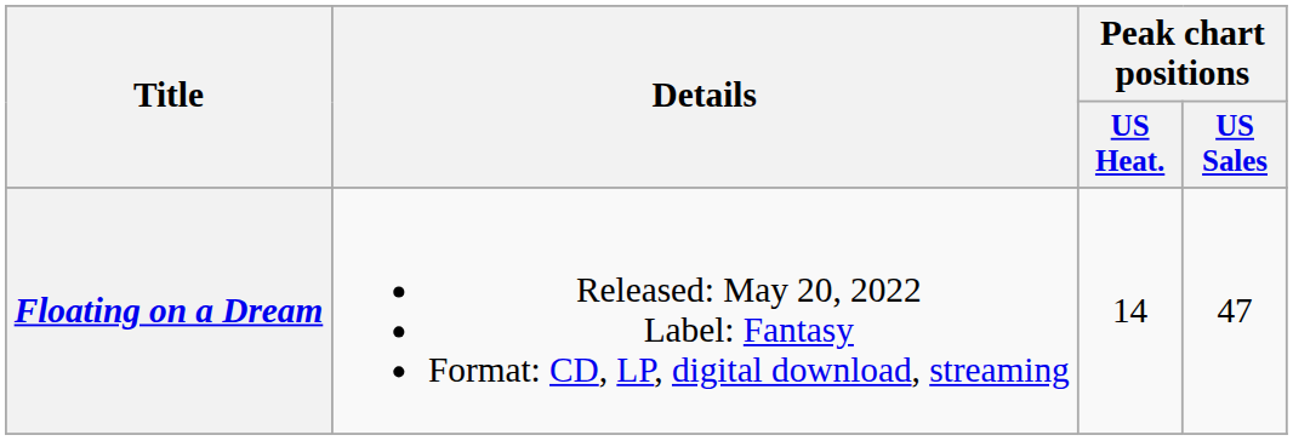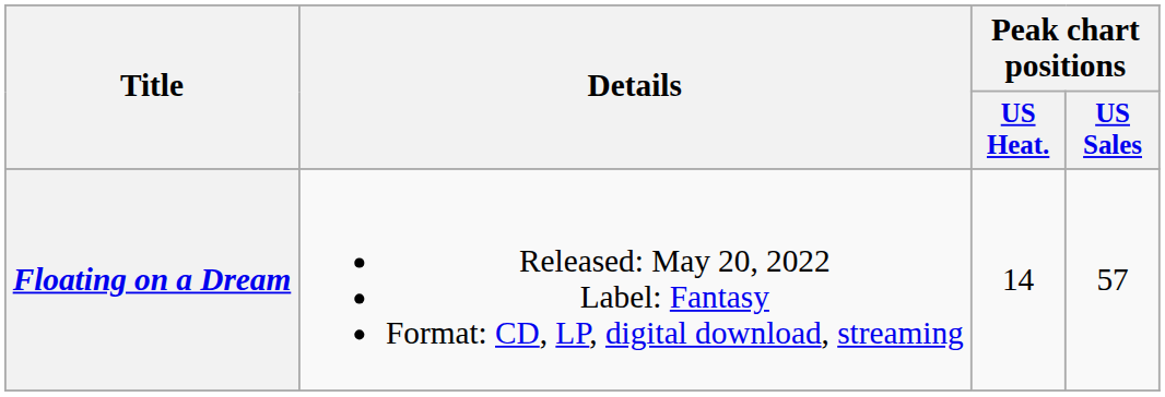Floating on a Dream | Peak chart positions / US Sales: 47 -> 57
